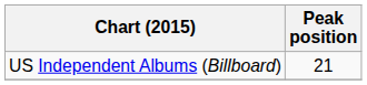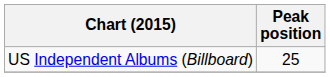US Independent Albums (Billboard) | Peak position: 21 -> 25
